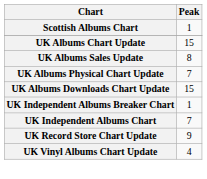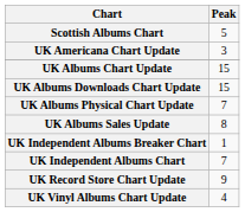Scottish Albums Chart | Peak: 1 -> 5
+ row: UK Americana Chart Update | 3
rows swapped: UK Albums Downloads Chart Update <-> UK Albums Sales Update
